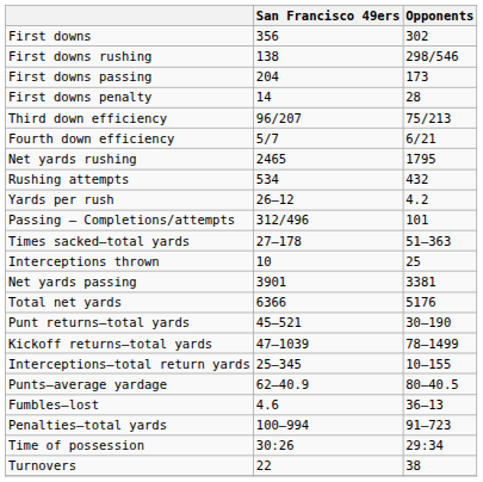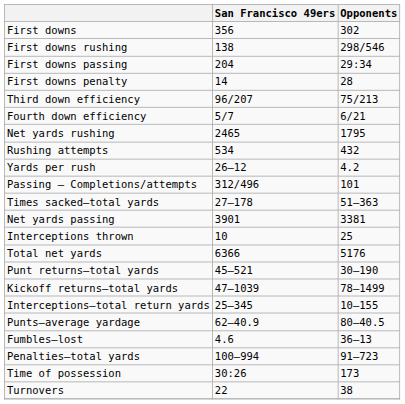First downs passing | Opponents: 173 -> 29:34
rows swapped: Interceptions thrown <-> Net yards passing
Time of possession | Opponents: 29:34 -> 173
